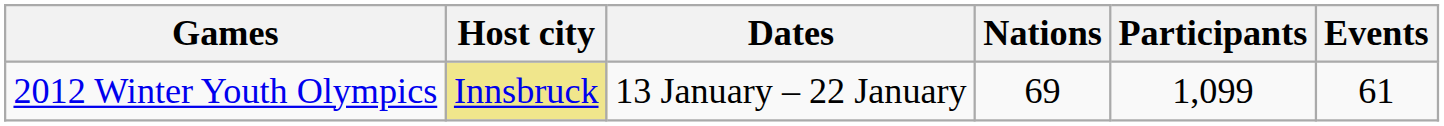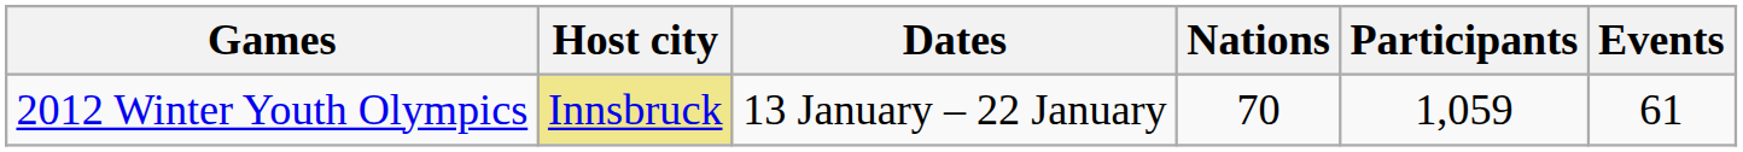2012 Winter Youth Olympics | Nations: 69 -> 70
2012 Winter Youth Olympics | Participants: 1,099 -> 1,059
